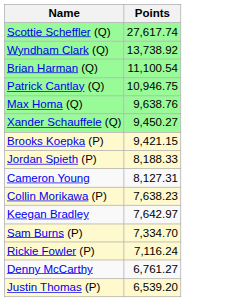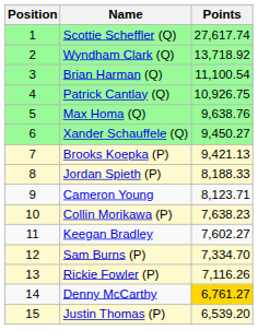+ column: Position | 1 | 2 | 3 | 4 | 5 | 6 | 7 | 8 | 9 | 10 | 11 | 12 | 13 | 14 | 15
Wyndham Clark (Q) | Points: 13,738.92 -> 13,718.92
Patrick Cantlay (Q) | Points: 10,946.75 -> 10,926.75
Brooks Koepka (P) | Points: 9,421.15 -> 9,421.13
Cameron Young | Points: 8,127.31 -> 8,123.71
Keegan Bradley | Points: 7,642.97 -> 7,602.27
Rickie Fowler (P) | Points: 7,116.24 -> 7,116.26
Denny McCarthy | Points: no background -> gold background
